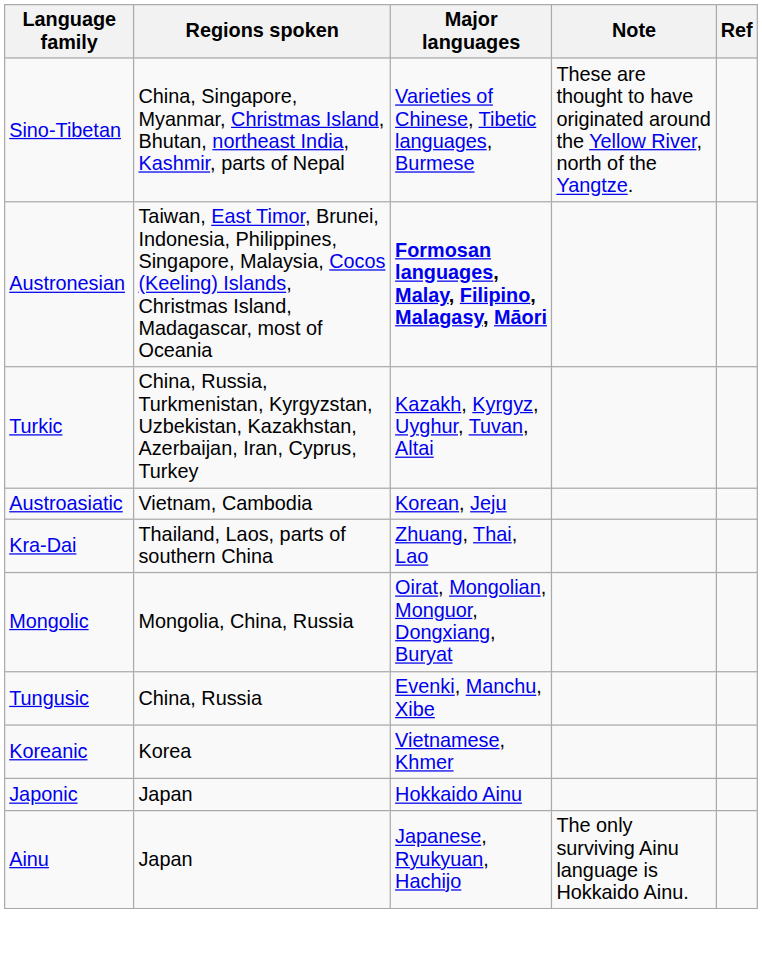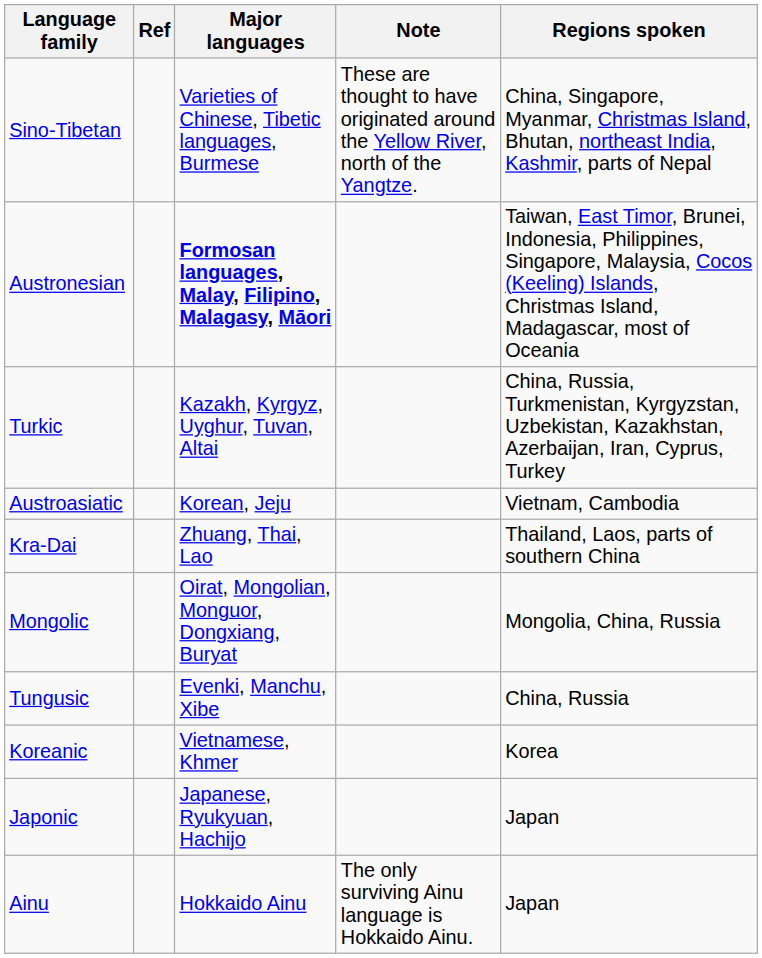columns swapped: Regions spoken <-> Ref
Japonic | Major languages: Hokkaido Ainu -> Japanese, Ryukyuan, Hachijo
Ainu | Major languages: Japanese, Ryukyuan, Hachijo -> Hokkaido Ainu
